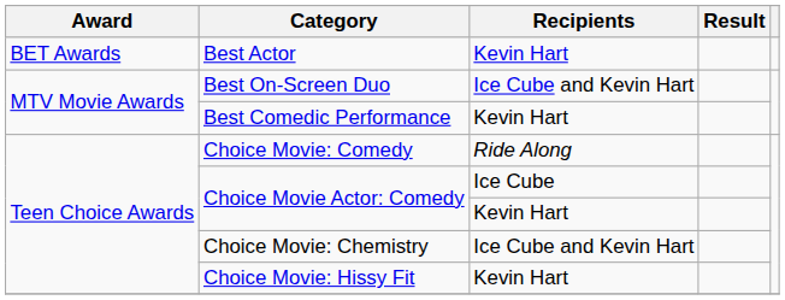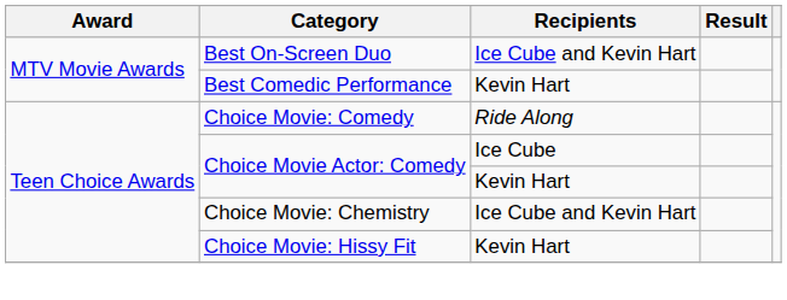- row: BET Awards | Best Actor | Kevin Hart
